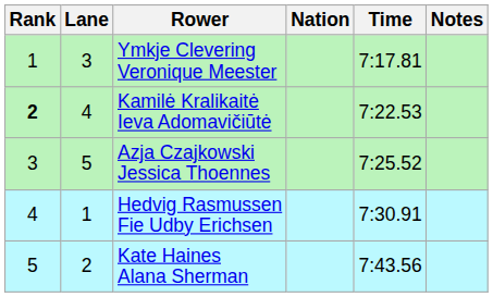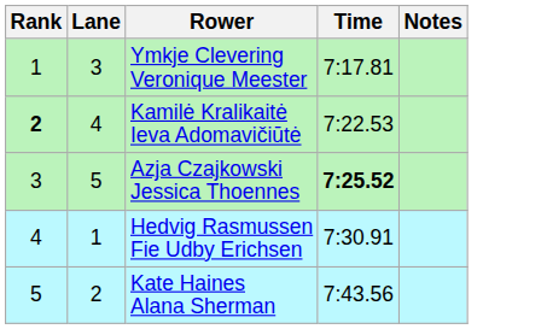- column: Nation
Azja Czajkowski Jessica Thoennes | Time: normal -> bold
